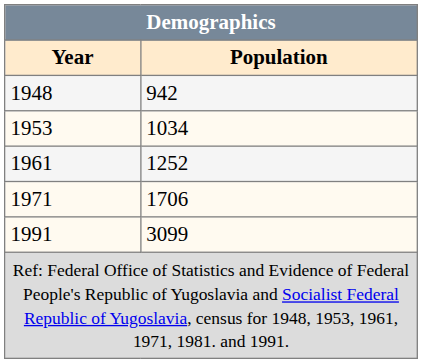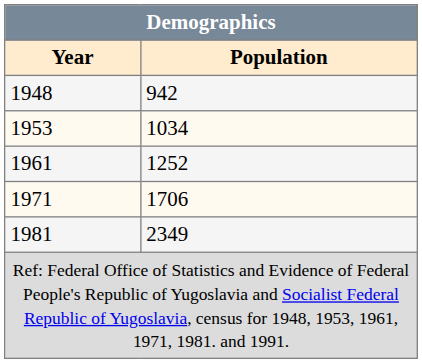+ row: 1981 | 2349
- row: 1991 | 3099
